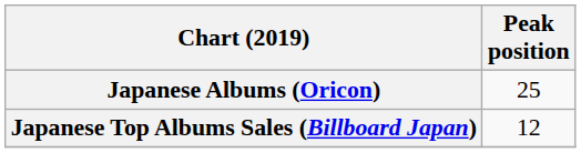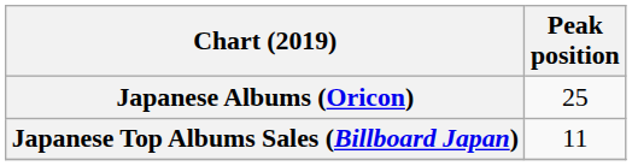Japanese Top Albums Sales (Billboard Japan) | Peak position: 12 -> 11
